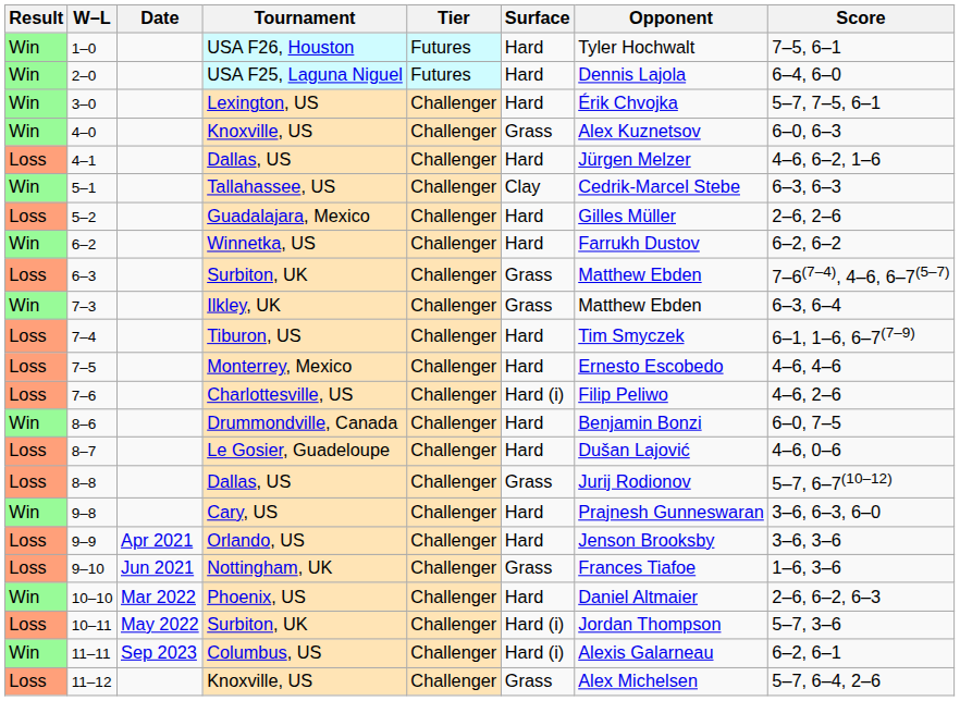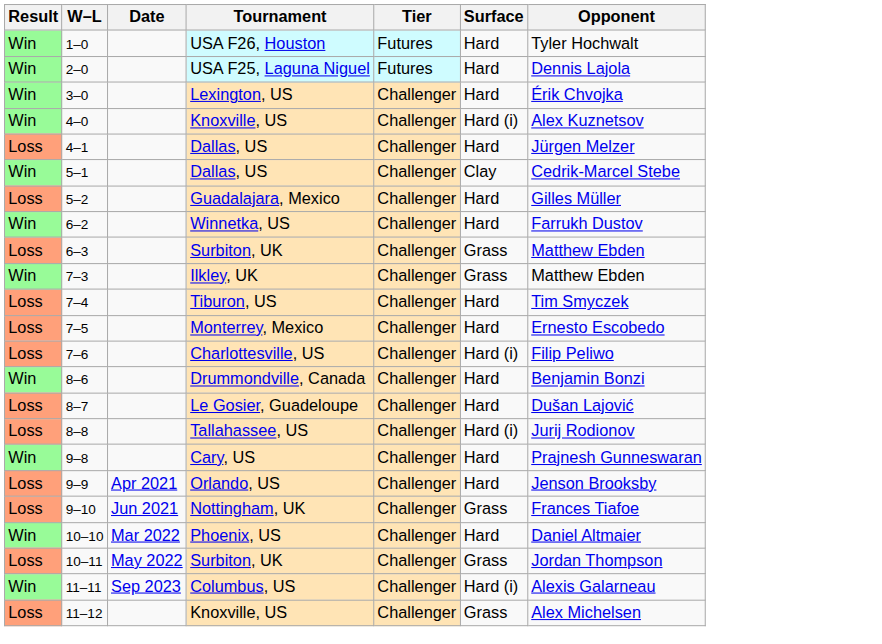- column: Score | 7–5, 6–1 | 6–4, 6–0 | 5–7, 7–5, 6–1 | 6–0, 6–3 | 4–6, 6–2, 1–6 | 6–3, 6–3 | 2–6, 2–6 | 6–2, 6–2 | 7–6(7–4), 4–6, 6–7(5–7) | 6–3, 6–4 | 6–1, 1–6, 6–7(7–9) | 4–6, 4–6 | 4–6, 2–6 | 6–0, 7–5 | 4–6, 0–6 | 5–7, 6–7(10–12) | 3–6, 6–3, 6–0 | 3–6, 3–6 | 1–6, 3–6 | 2–6, 6–2, 6–3 | 5–7, 3–6 | 6–2, 6–1 | 5–7, 6–4, 2–6
4–0 | Surface: Grass -> Hard (i)
5–1 | Tournament: Tallahassee, US -> Dallas, US
8–8 | Tournament: Dallas, US -> Tallahassee, US
8–8 | Surface: Grass -> Hard (i)
10–11 | Surface: Hard (i) -> Grass
